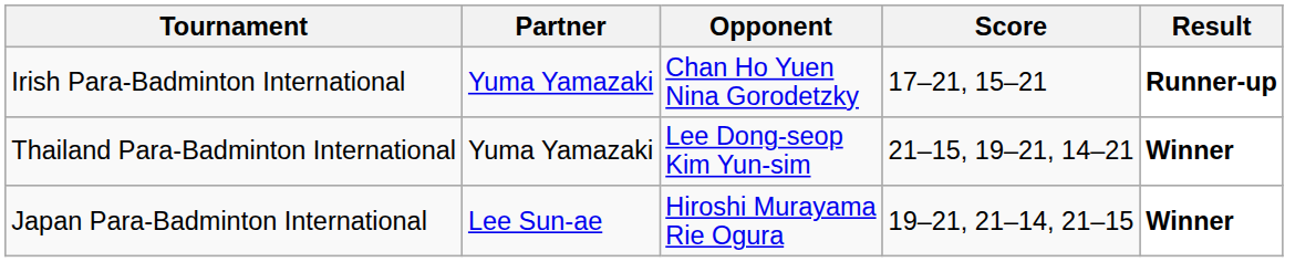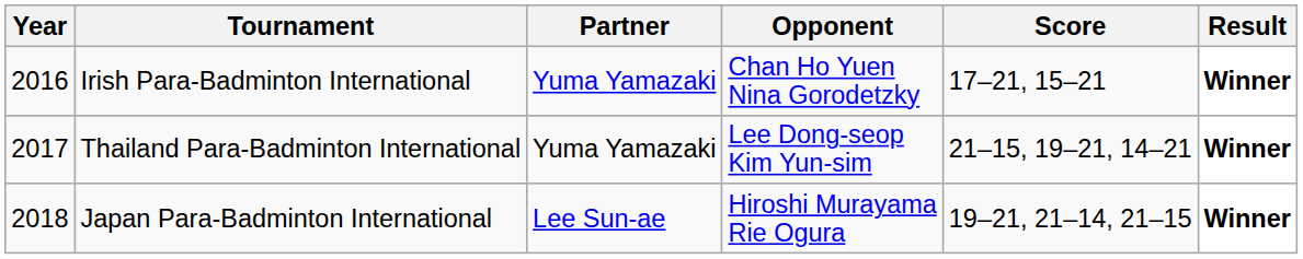+ column: Year | 2016 | 2017 | 2018
Irish Para-Badminton International | Result: Runner-up -> Winner
